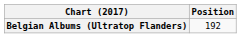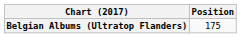Belgian Albums (Ultratop Flanders) | Position: 192 -> 175
